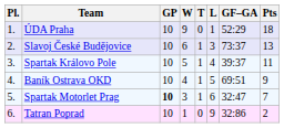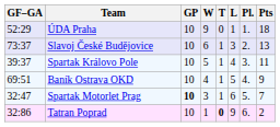columns swapped: Pl. <-> GF–GA
Tatran Poprad | T: normal -> bold
